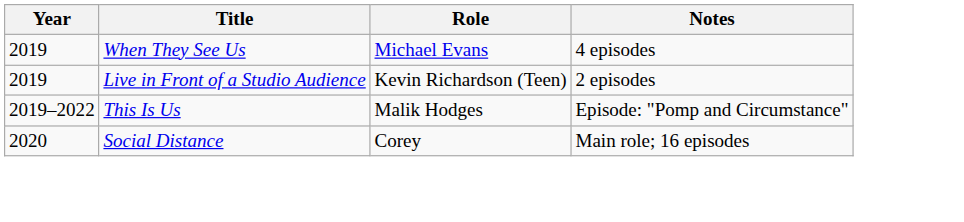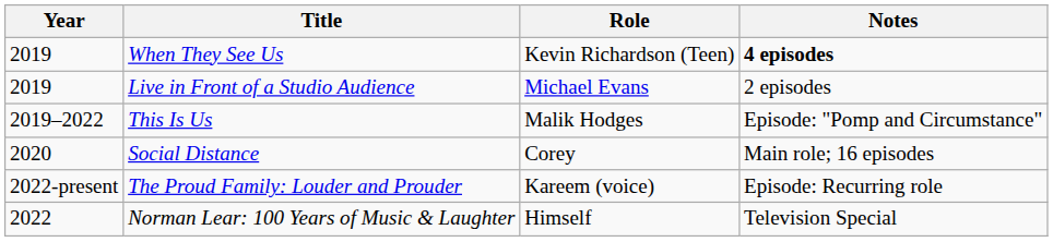When They See Us | Role: Michael Evans -> Kevin Richardson (Teen)
When They See Us | Notes: normal -> bold
Live in Front of a Studio Audience | Role: Kevin Richardson (Teen) -> Michael Evans
+ row: 2022-present | The Proud Family: Louder and Prouder | Kareem (voice) | Episode: Recurring role
+ row: 2022 | Norman Lear: 100 Years of Music & Laughter | Himself | Television Special
